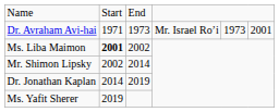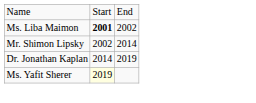- row: Dr. Avraham Avi-hai | 1971 | 1973 | Mr. Israel Ro’i | 1973 | 2001
Ms. Yafit Sherer | column 2: no background -> lightyellow background
